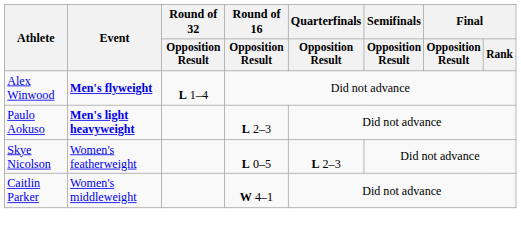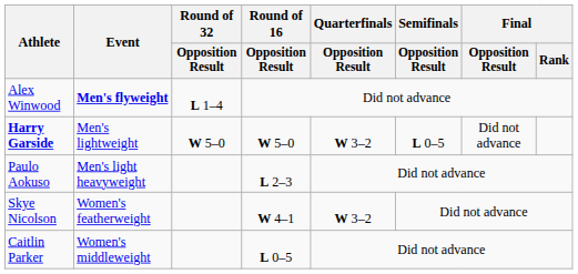+ row: Harry Garside | Men's lightweight | W 5–0 | W 5–0 | W 3–2 | L 0–5 | Did not advance
Paulo Aokuso | Event: bold -> normal
Skye Nicolson | Round of 16 / Opposition Result: L 0–5 -> W 4–1
Skye Nicolson | Quarterfinals / Opposition Result: L 2–3 -> W 3–2
Caitlin Parker | Round of 16 / Opposition Result: W 4–1 -> L 0–5
